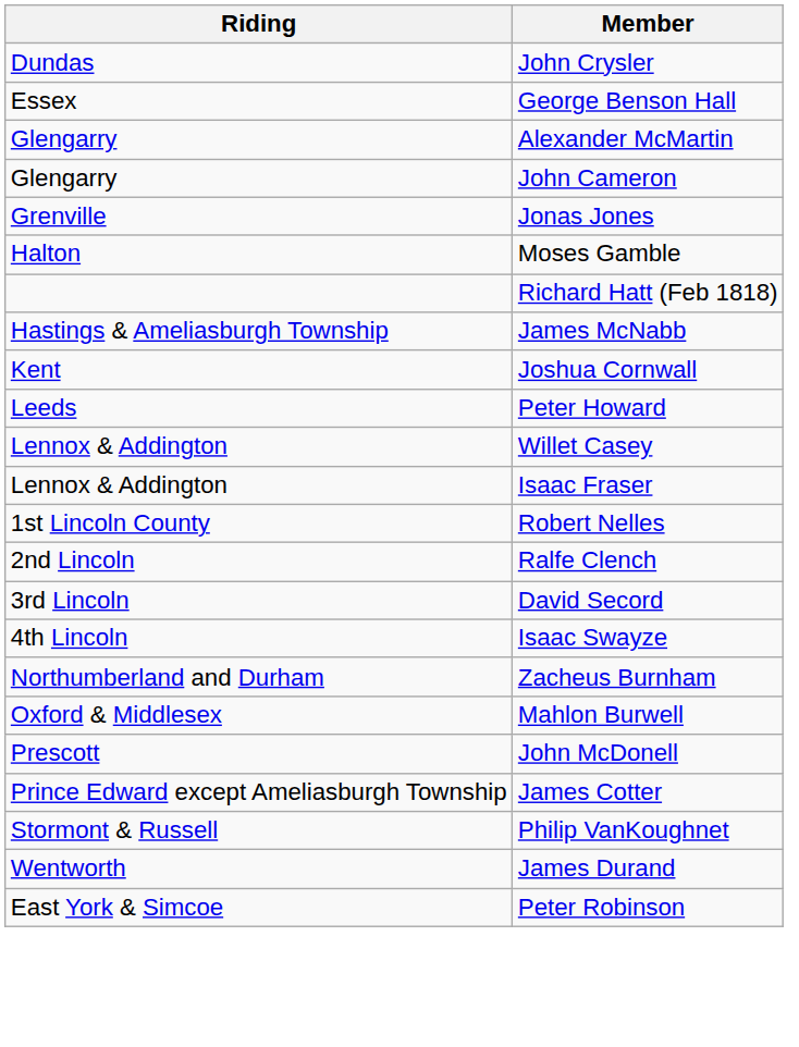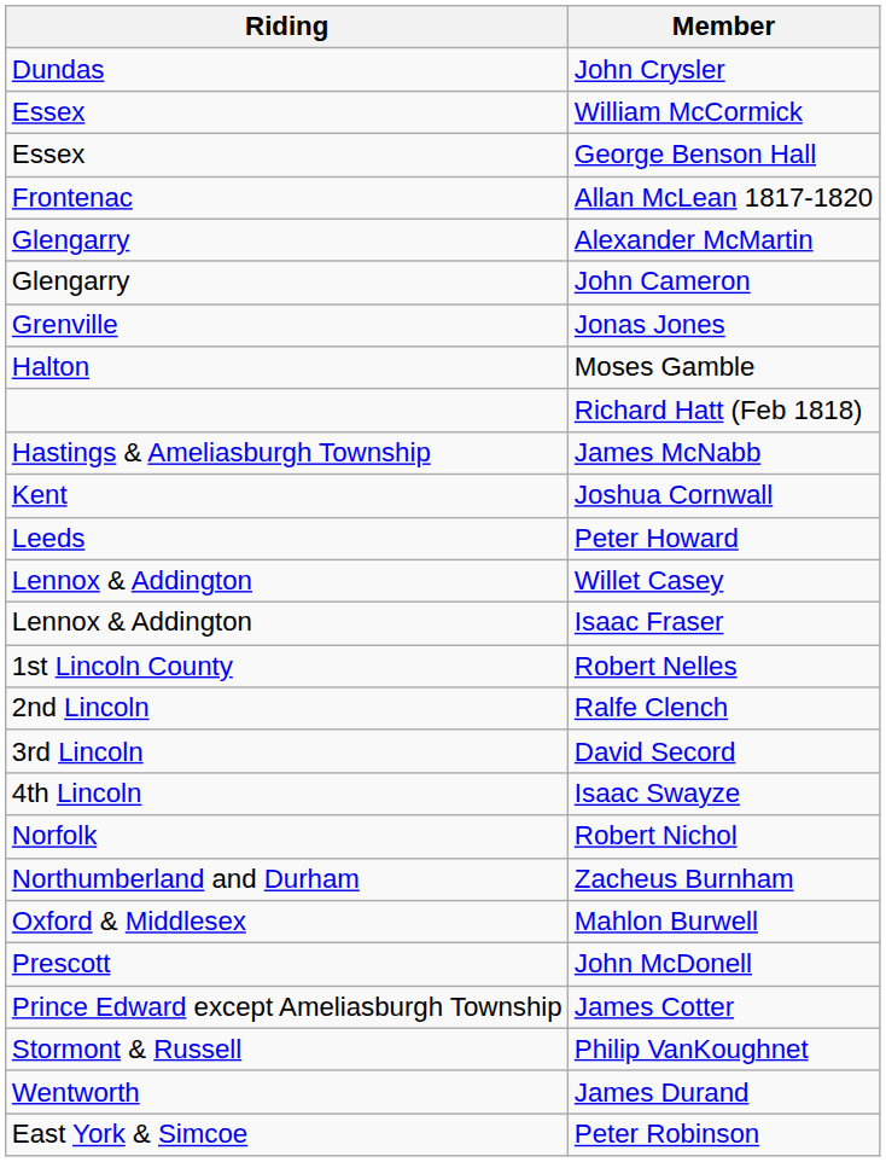+ row: Essex | William McCormick
+ row: Frontenac | Allan McLean 1817-1820
+ row: Norfolk | Robert Nichol
